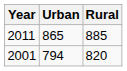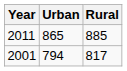2001 | Rural: 820 -> 817
